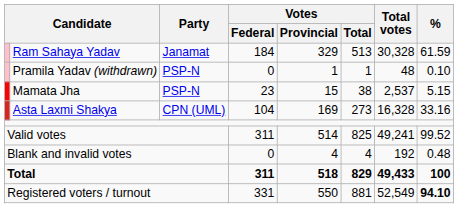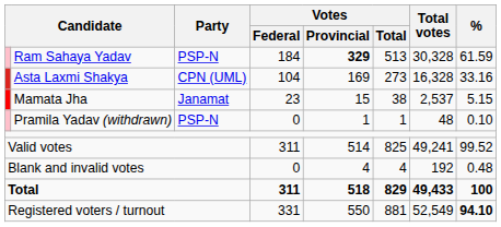Ram Sahaya Yadav | Party: Janamat -> PSP-N
Ram Sahaya Yadav | Votes / Provincial: normal -> bold
rows swapped: Asta Laxmi Shakya <-> Pramila Yadav (withdrawn)
Mamata Jha | Party: PSP-N -> Janamat
